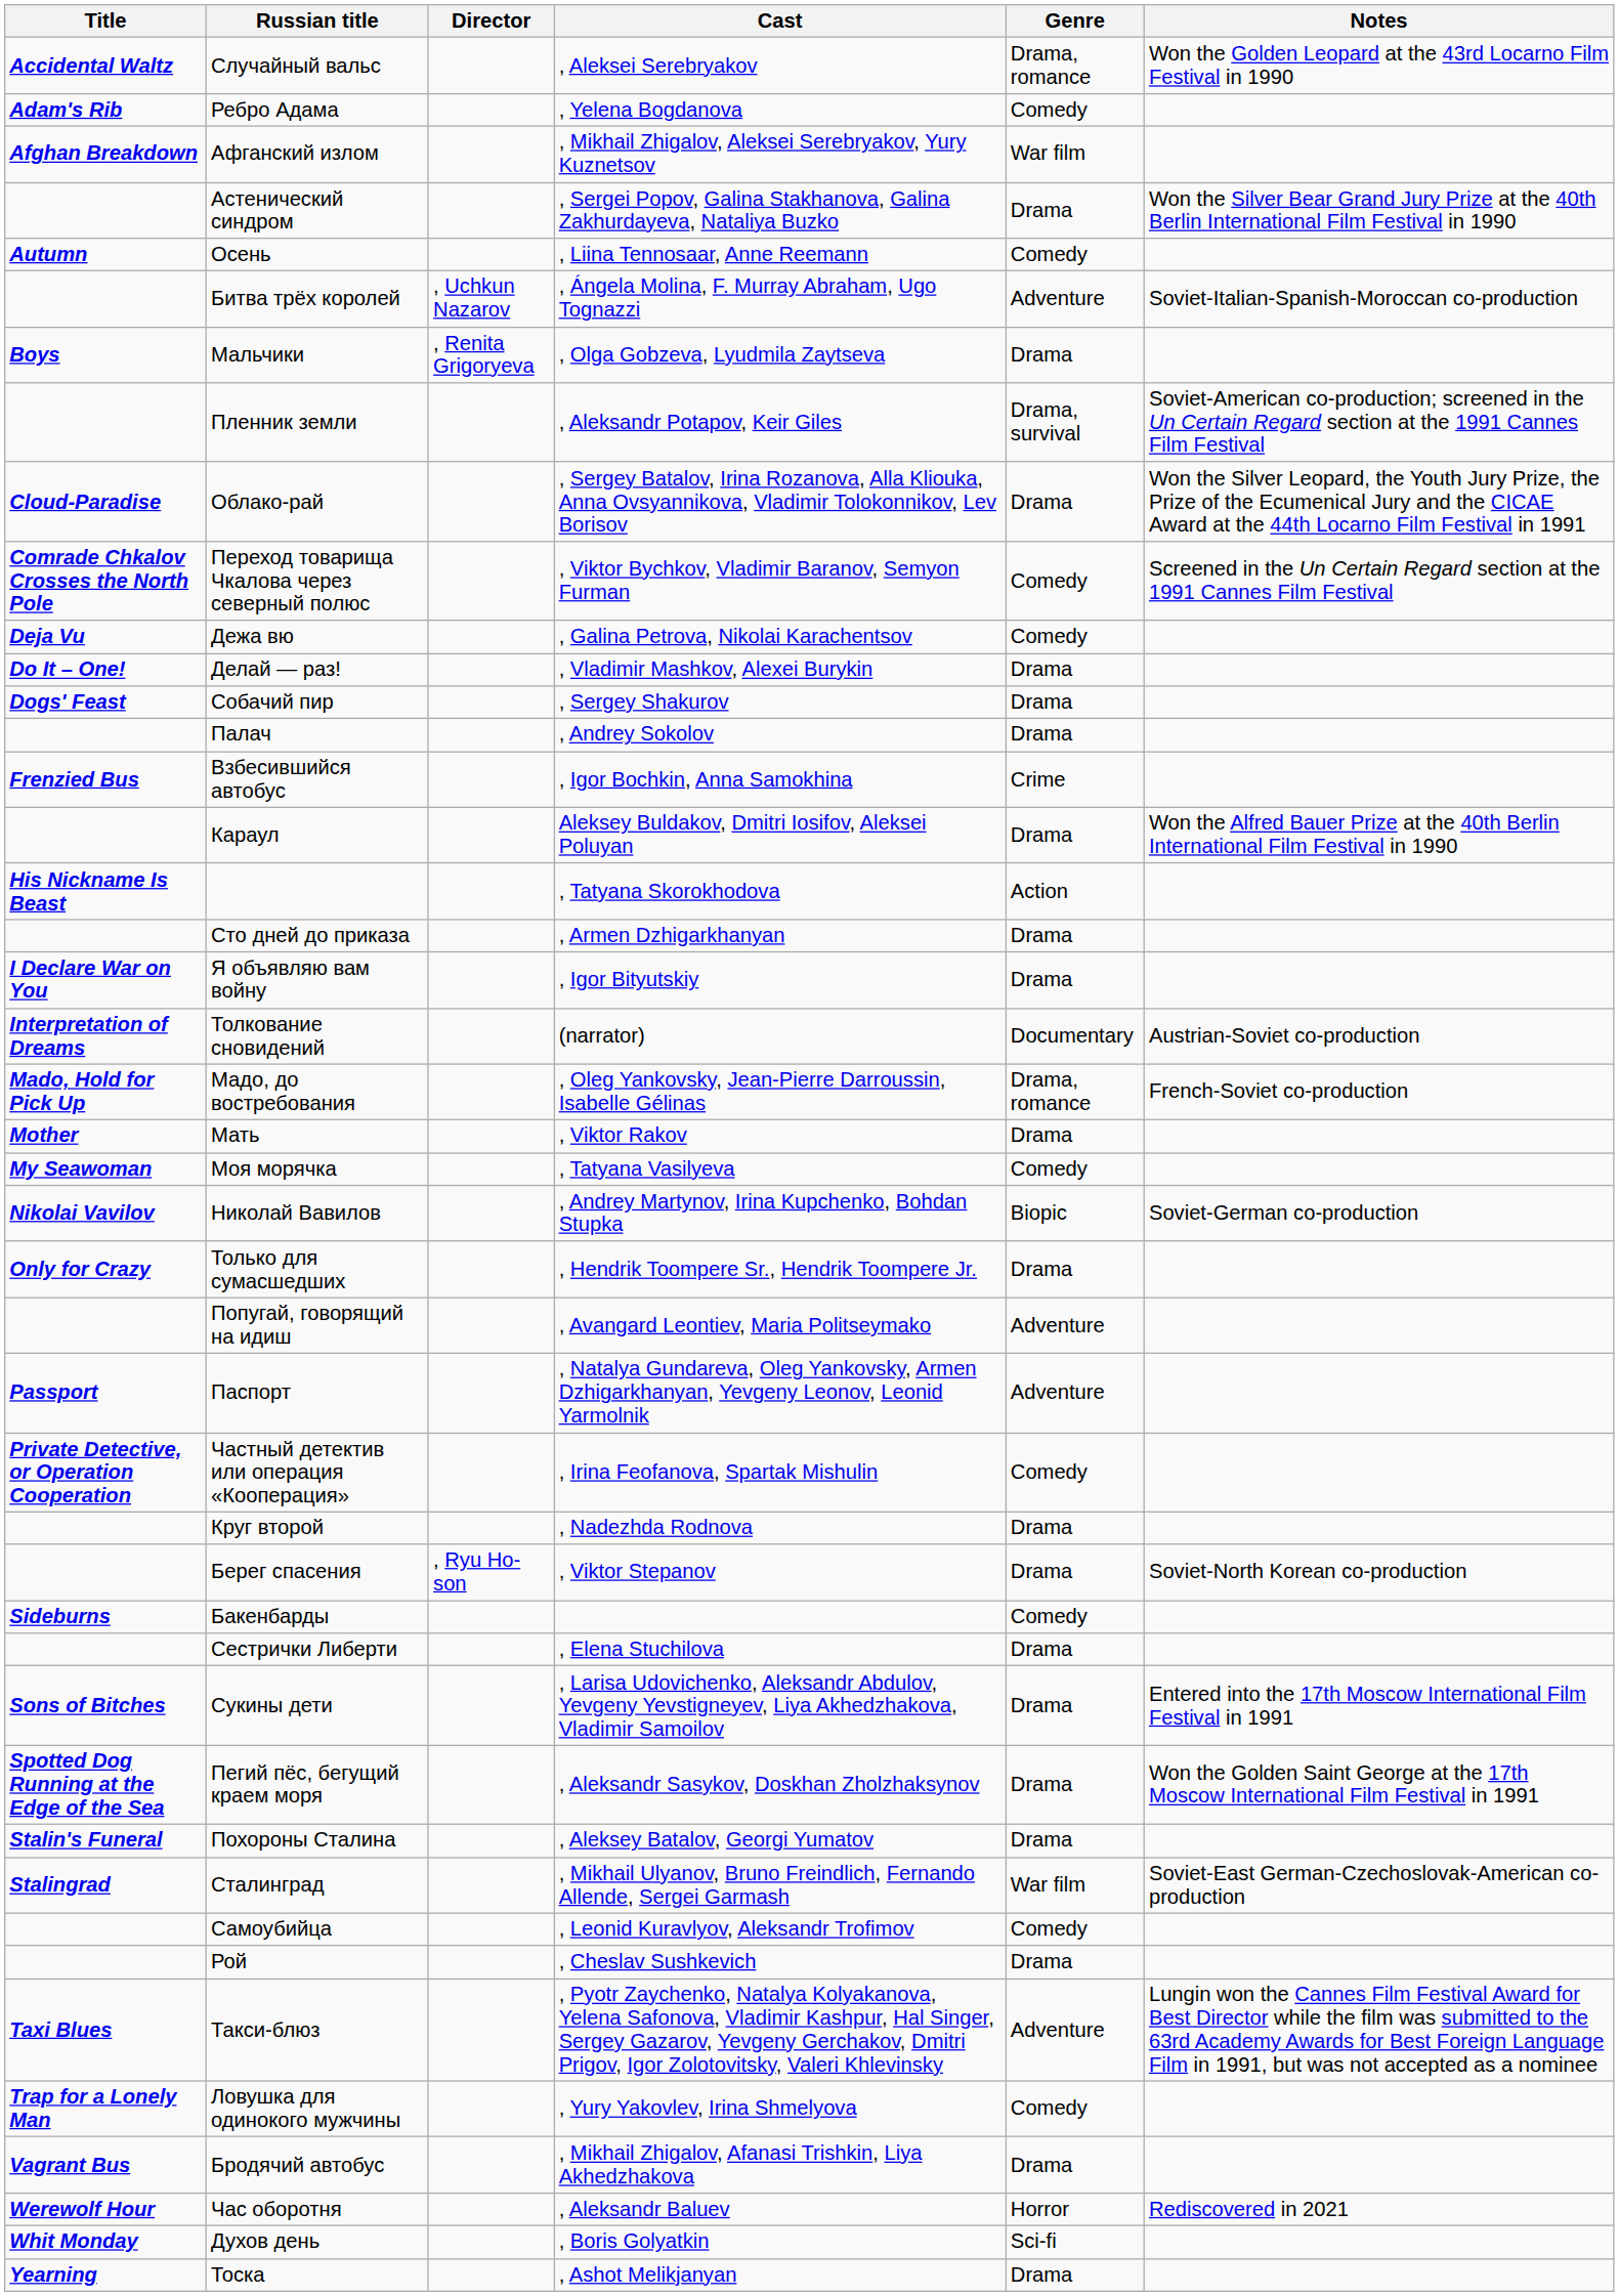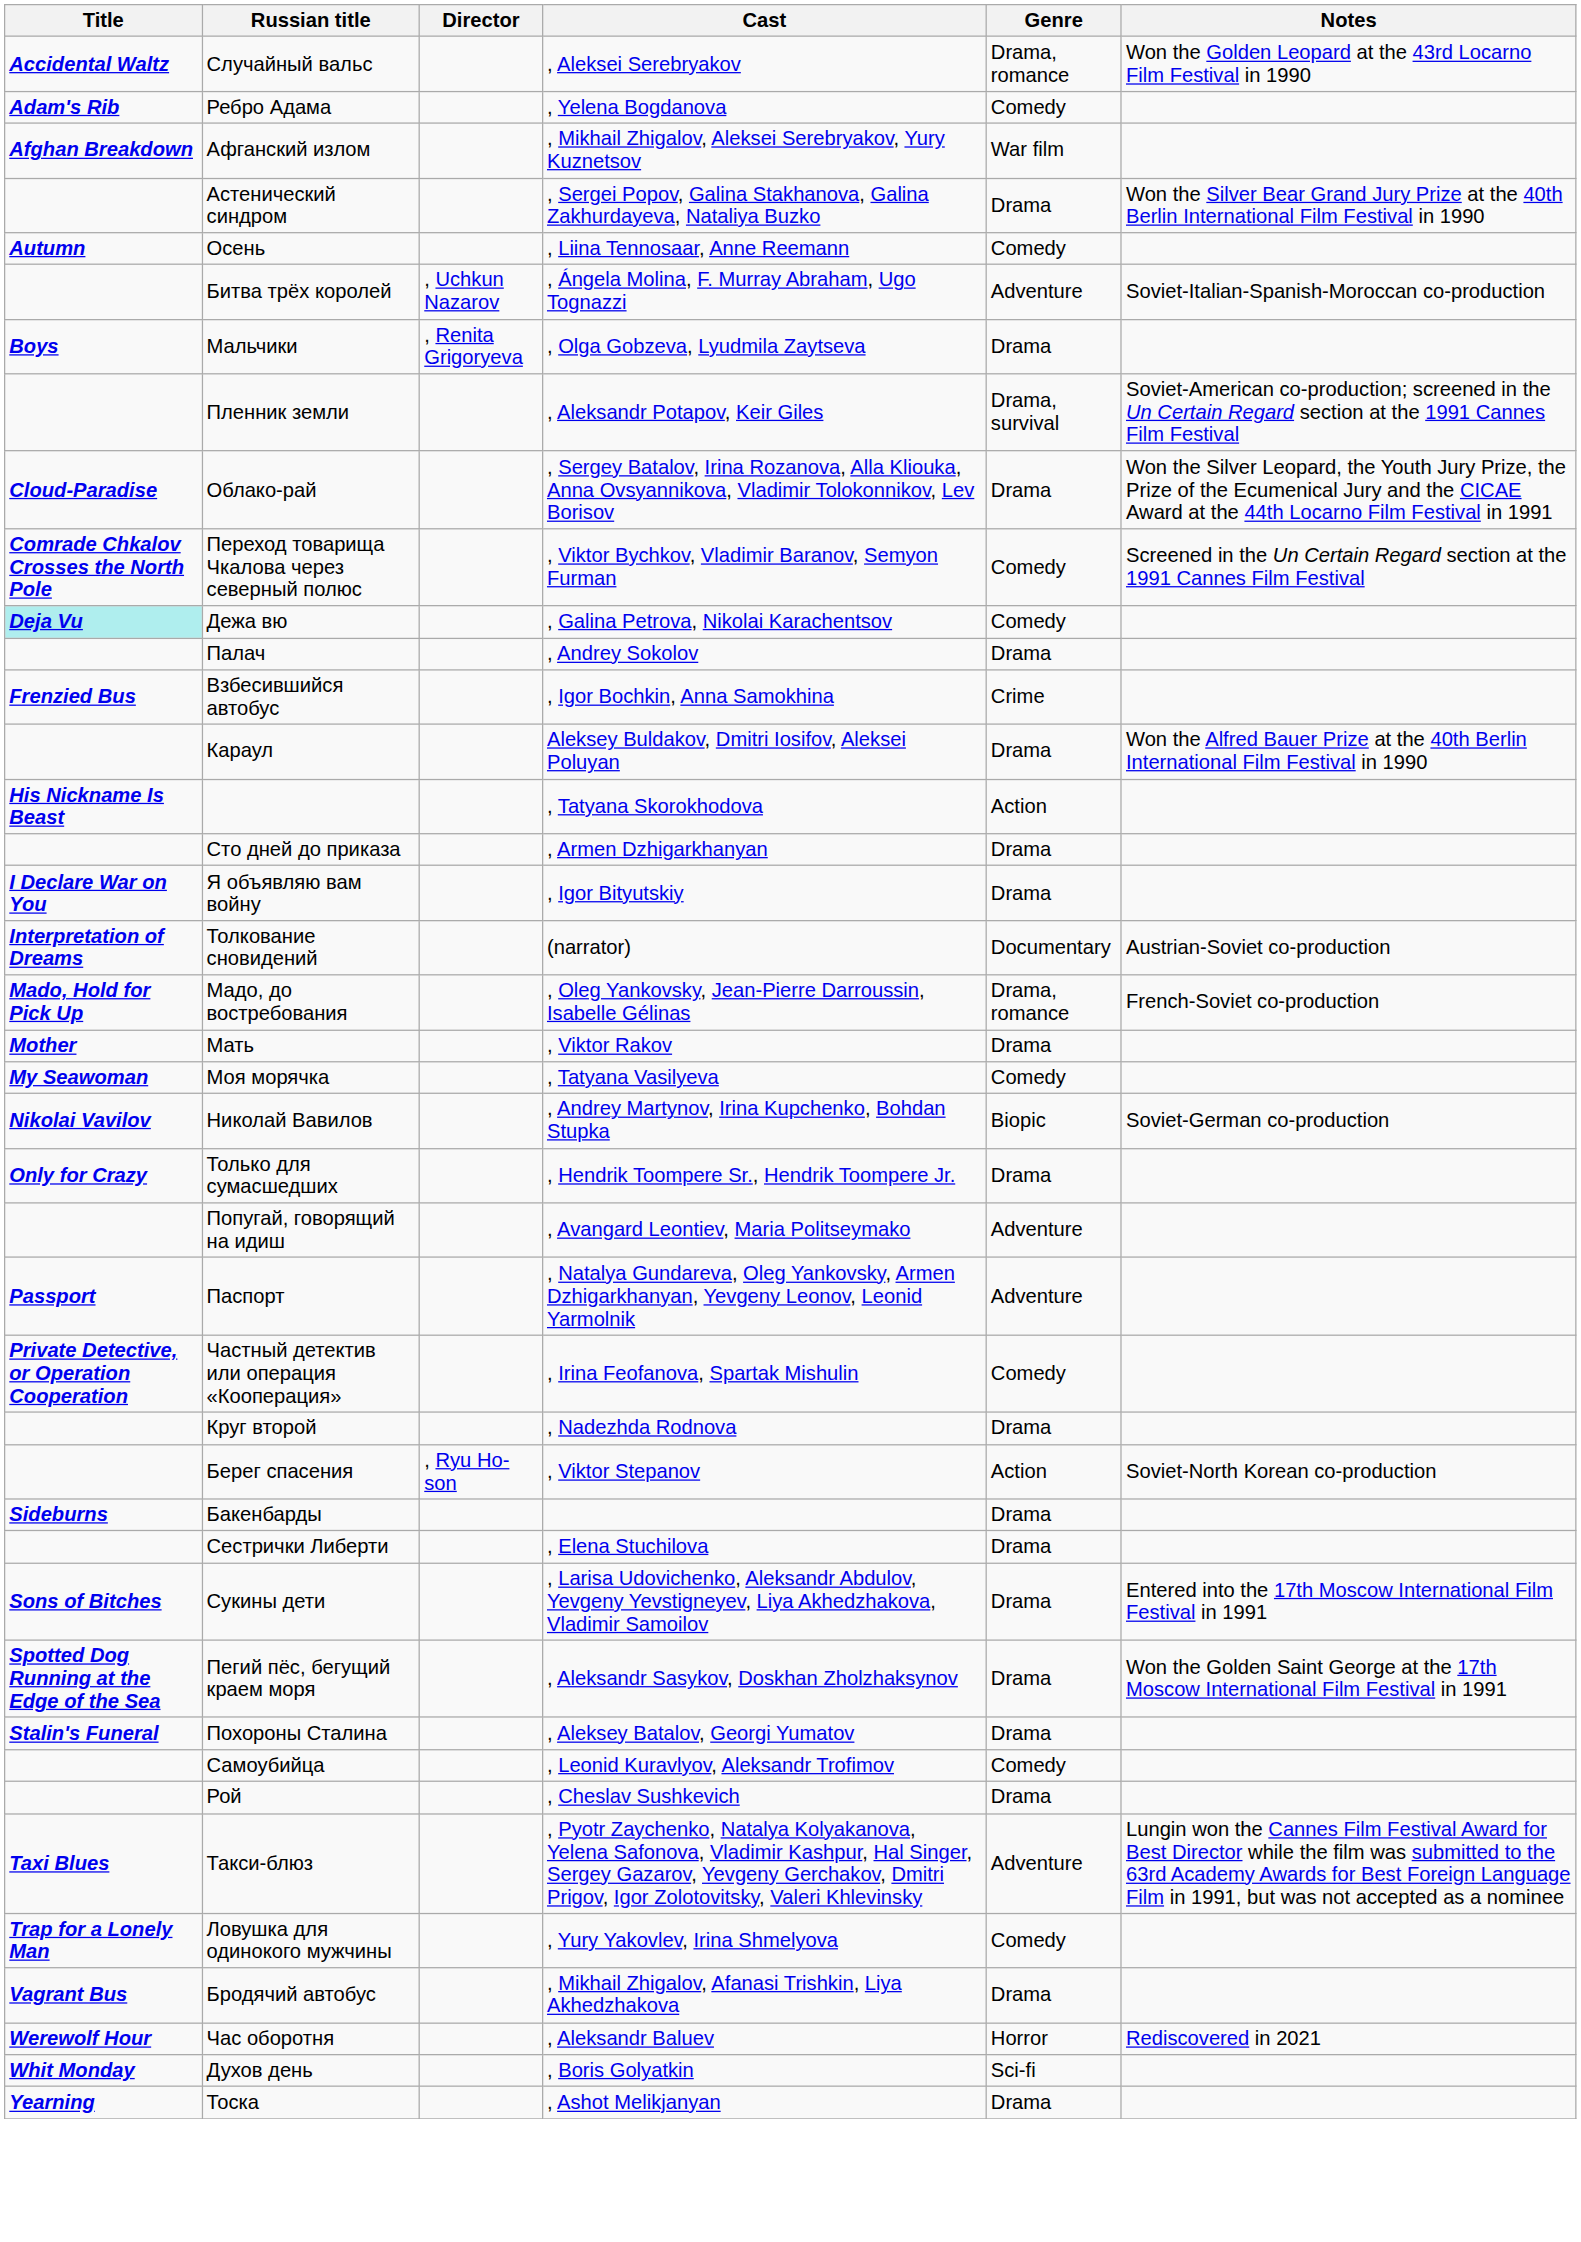Дежа вю | Title: no background -> paleturquoise background
- row: Do It – One! | Делай — раз! | , Vladimir Mashkov, Alexei Burykin | Drama
- row: Dogs' Feast | Собачий пир | , Sergey Shakurov | Drama
Берег спасения | Genre: Drama -> Action
Бакенбарды | Genre: Comedy -> Drama
- row: Stalingrad | Сталинград | , Mikhail Ulyanov, Bruno Freindlich, Fernando Allende, Sergei Garmash | War film | Soviet-East German-Czechoslovak-American co-production
